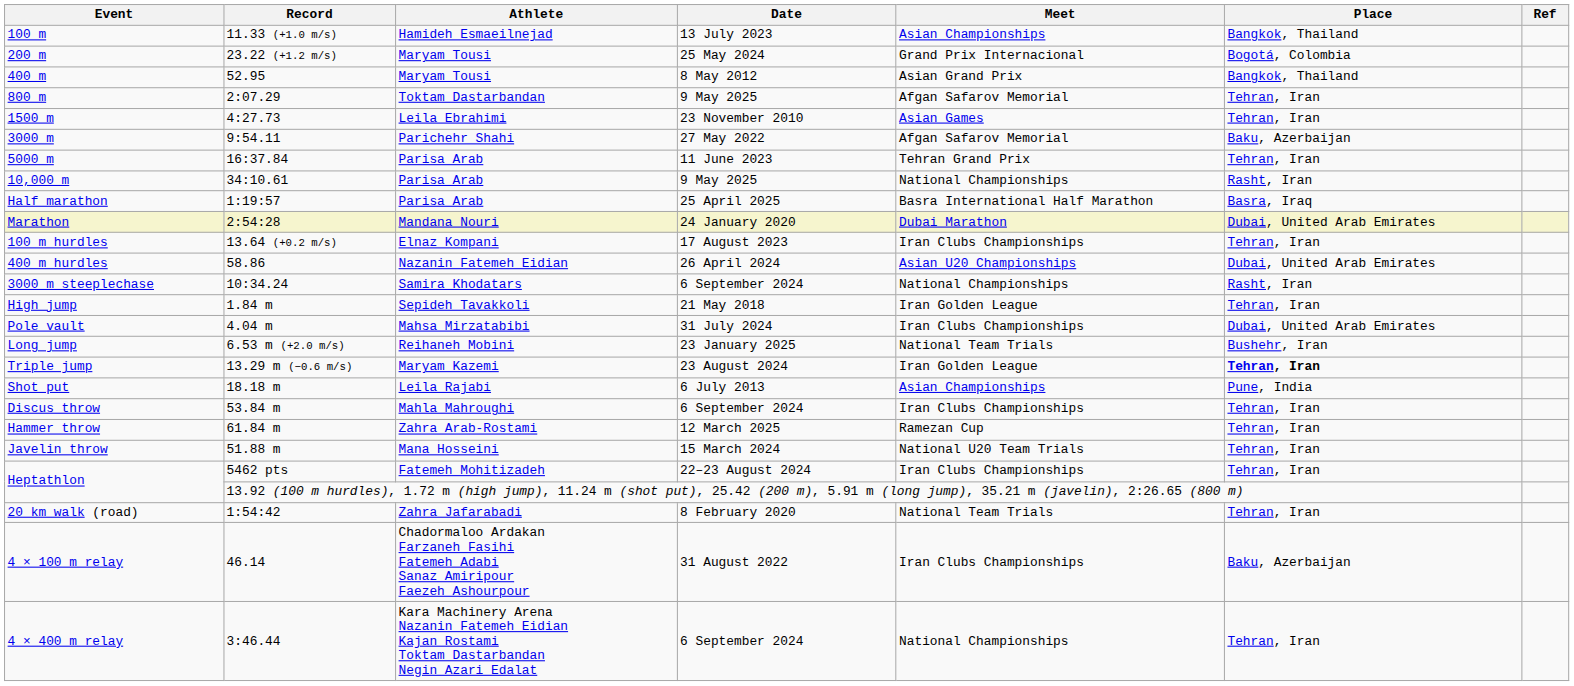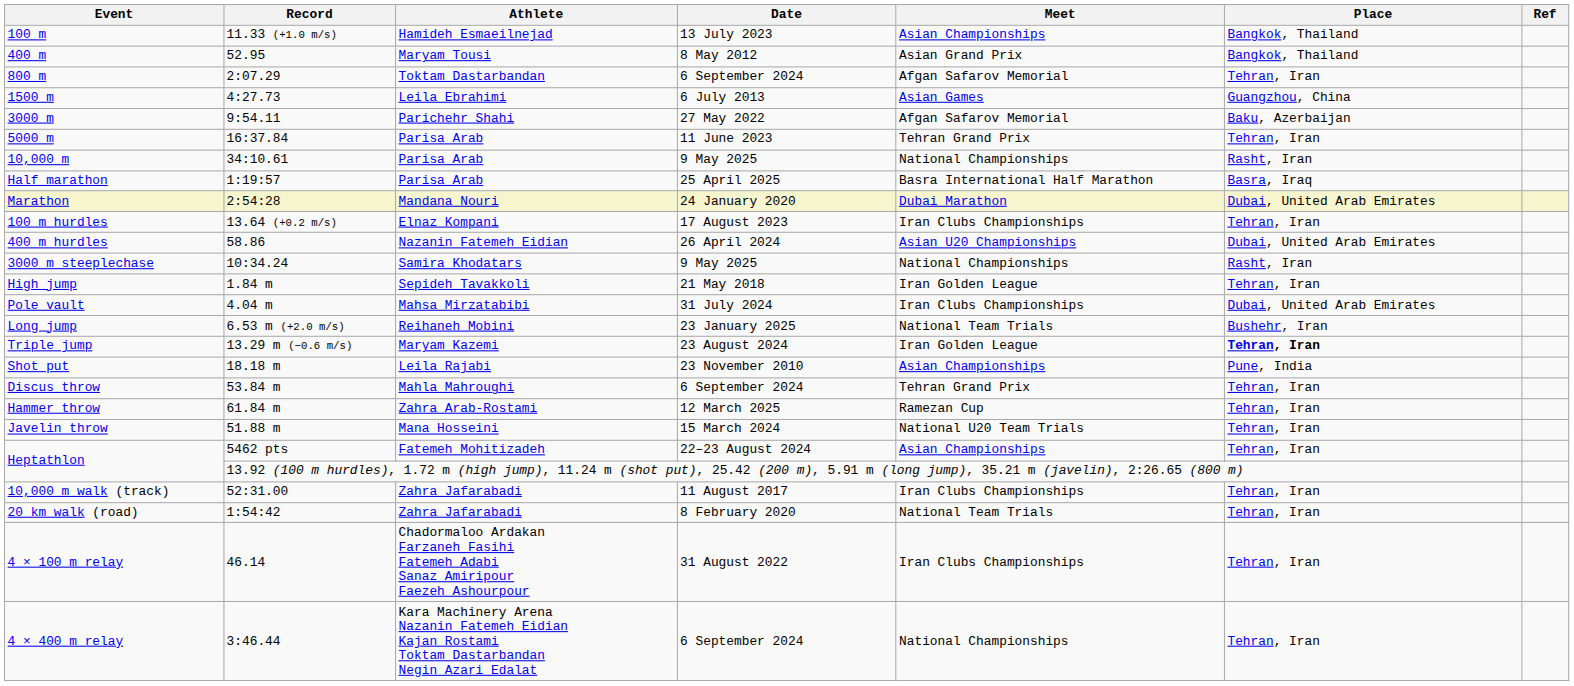- row: 200 m | 23.22 (+1.2 m/s) | Maryam Tousi | 25 May 2024 | Grand Prix Internacional | Bogotá, Colombia
800 m | Date: 9 May 2025 -> 6 September 2024
1500 m | Date: 23 November 2010 -> 6 July 2013
1500 m | Place: Tehran, Iran -> Guangzhou, China
3000 m steeplechase | Date: 6 September 2024 -> 9 May 2025
Shot put | Date: 6 July 2013 -> 23 November 2010
Discus throw | Meet: Iran Clubs Championships -> Tehran Grand Prix
Heptathlon / 5462 pts | Meet: Iran Clubs Championships -> Asian Championships
+ row: 10,000 m walk (track) | 52:31.00 | Zahra Jafarabadi | 11 August 2017 | Iran Clubs Championships | Tehran, Iran
4 × 100 m relay | Place: Baku, Azerbaijan -> Tehran, Iran
